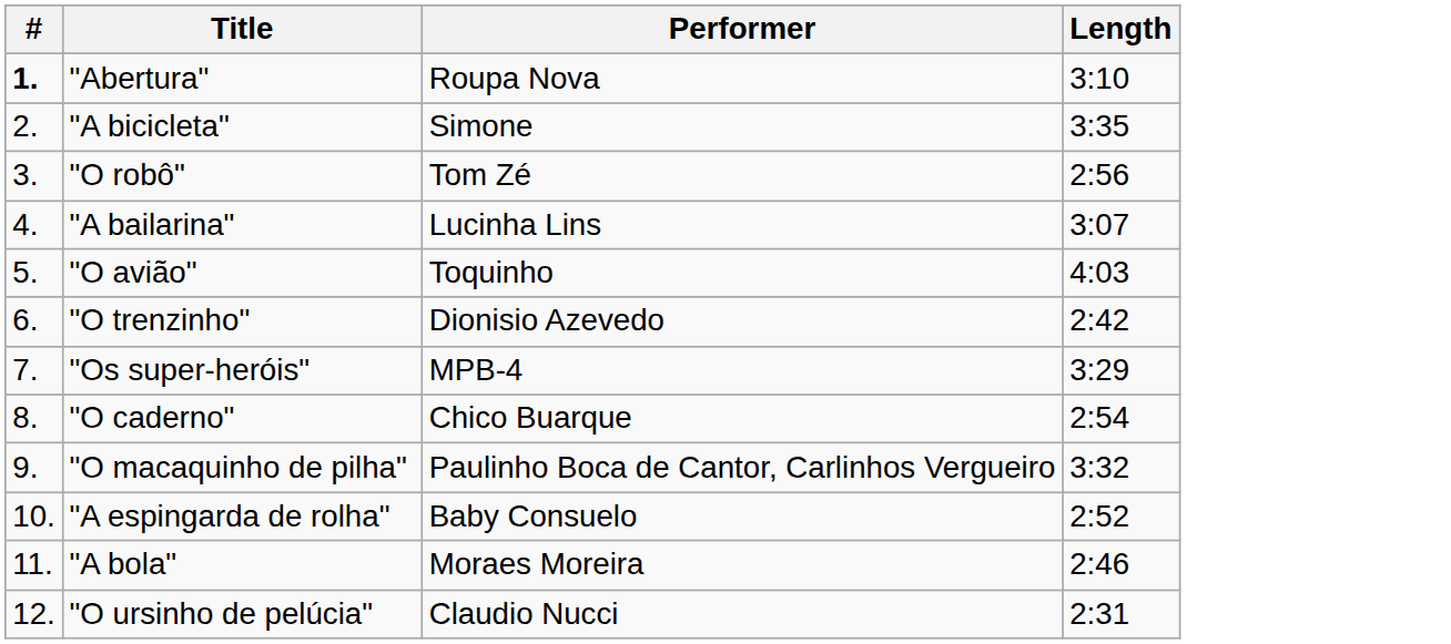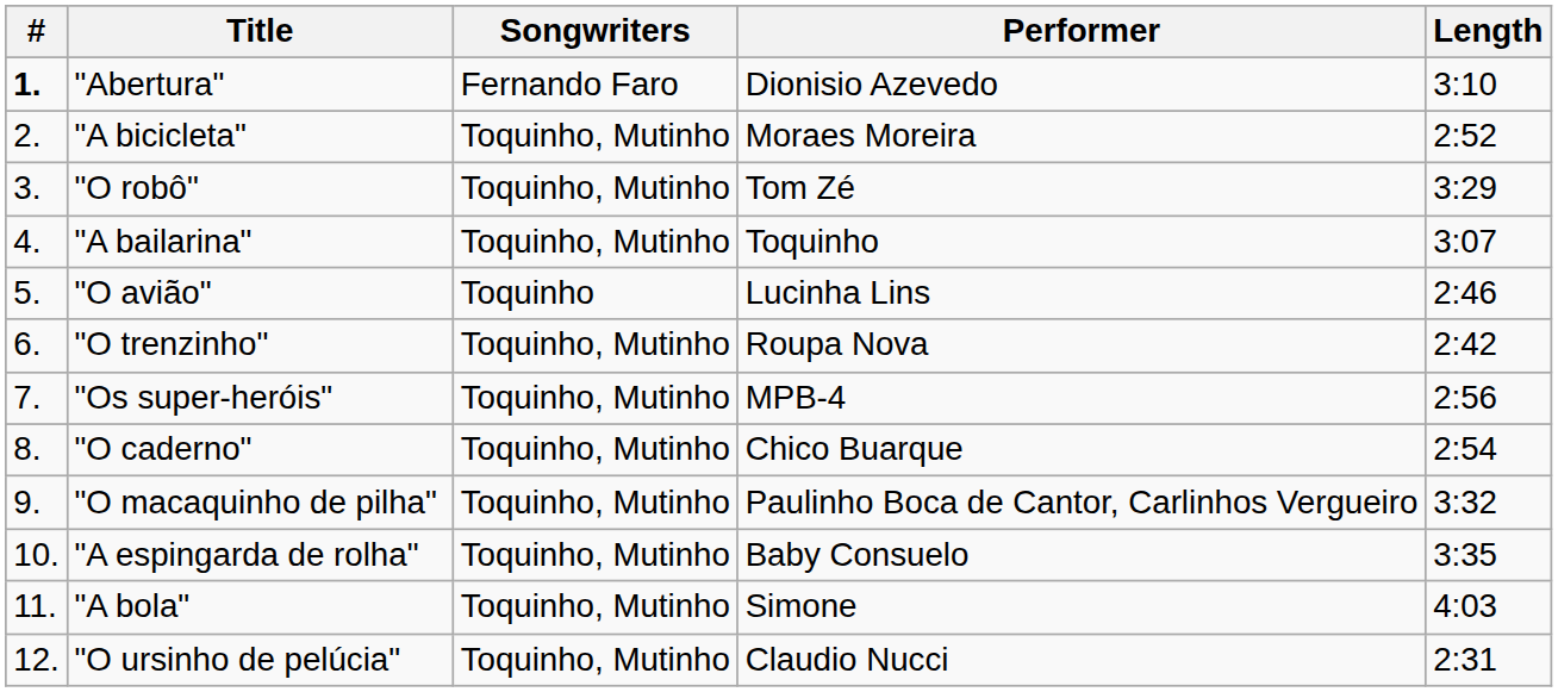+ column: Songwriters | Fernando Faro | Toquinho, Mutinho | Toquinho, Mutinho | Toquinho, Mutinho | Toquinho | Toquinho, Mutinho | Toquinho, Mutinho | Toquinho, Mutinho | Toquinho, Mutinho | Toquinho, Mutinho | Toquinho, Mutinho | Toquinho, Mutinho
"Abertura" | Performer: Roupa Nova -> Dionisio Azevedo
"A bicicleta" | Performer: Simone -> Moraes Moreira
"A bicicleta" | Length: 3:35 -> 2:52
"O robô" | Length: 2:56 -> 3:29
"A bailarina" | Performer: Lucinha Lins -> Toquinho
"O avião" | Performer: Toquinho -> Lucinha Lins
"O avião" | Length: 4:03 -> 2:46
"O trenzinho" | Performer: Dionisio Azevedo -> Roupa Nova
"Os super-heróis" | Length: 3:29 -> 2:56
"A espingarda de rolha" | Length: 2:52 -> 3:35
"A bola" | Performer: Moraes Moreira -> Simone
"A bola" | Length: 2:46 -> 4:03
